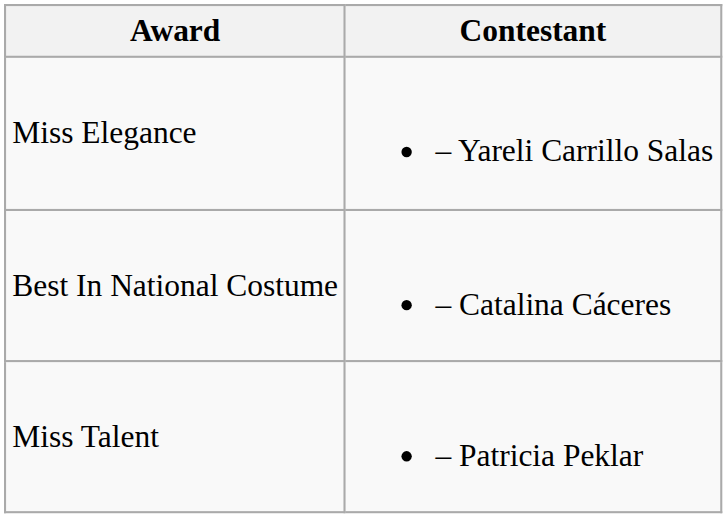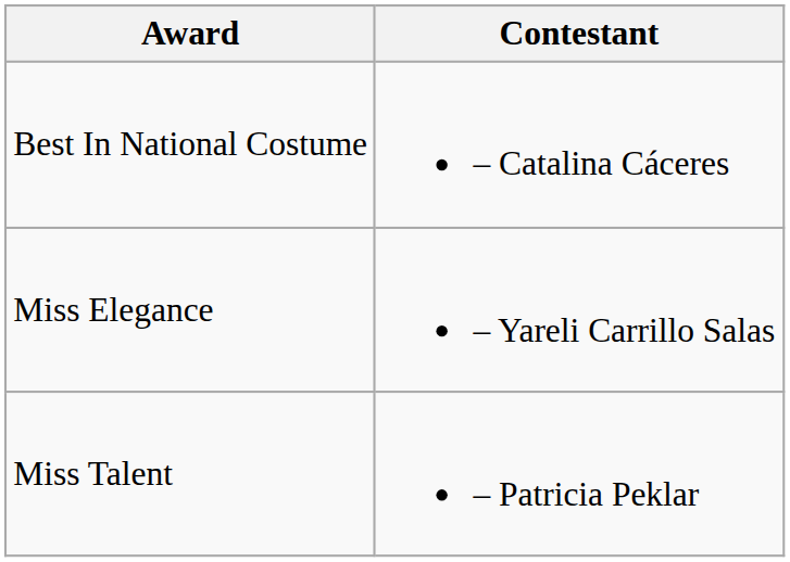rows swapped: Best In National Costume <-> Miss Elegance
